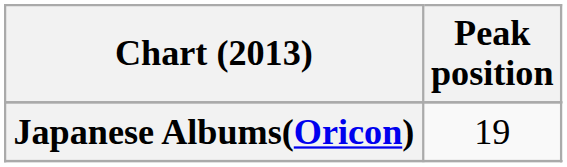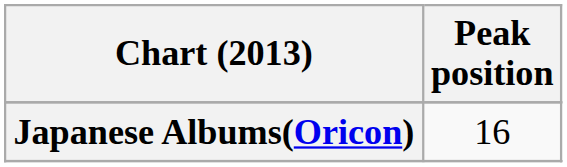Japanese Albums(Oricon) | Peak position: 19 -> 16
